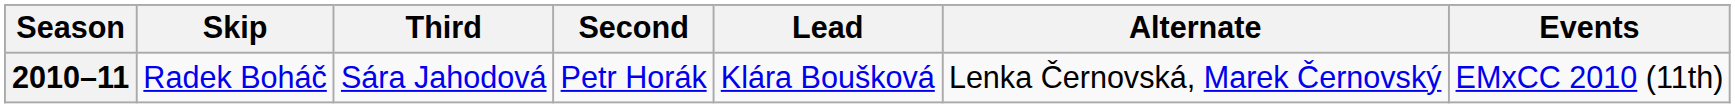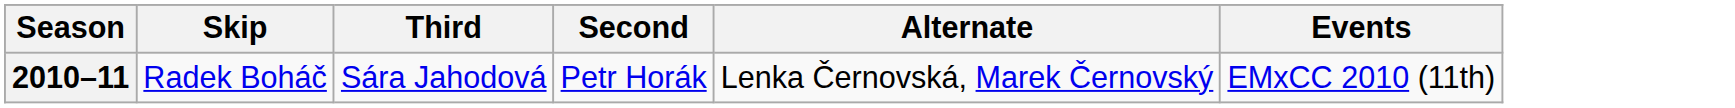- column: Lead | Klára Boušková
